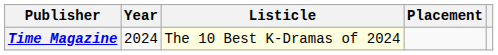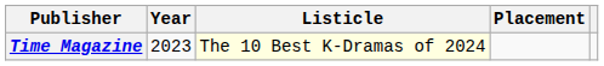Time Magazine | Year: 2024 -> 2023
